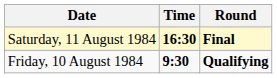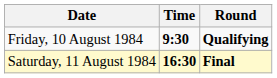rows swapped: Friday, 10 August 1984 <-> Saturday, 11 August 1984
